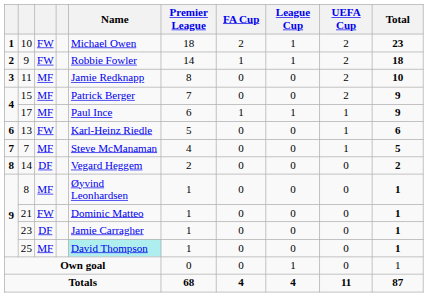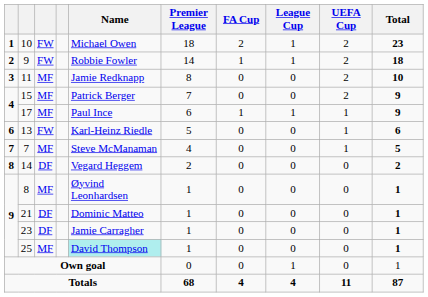21 | column 3: FW -> DF
